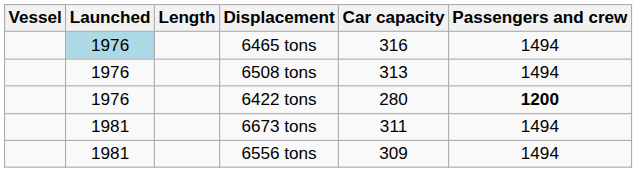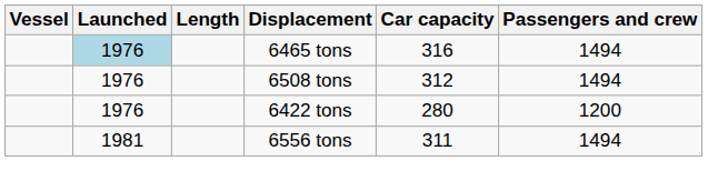6508 tons | Car capacity: 313 -> 312
6422 tons | Passengers and crew: bold -> normal
- row: 1981 | 6673 tons | 311 | 1494
6556 tons | Car capacity: 309 -> 311
